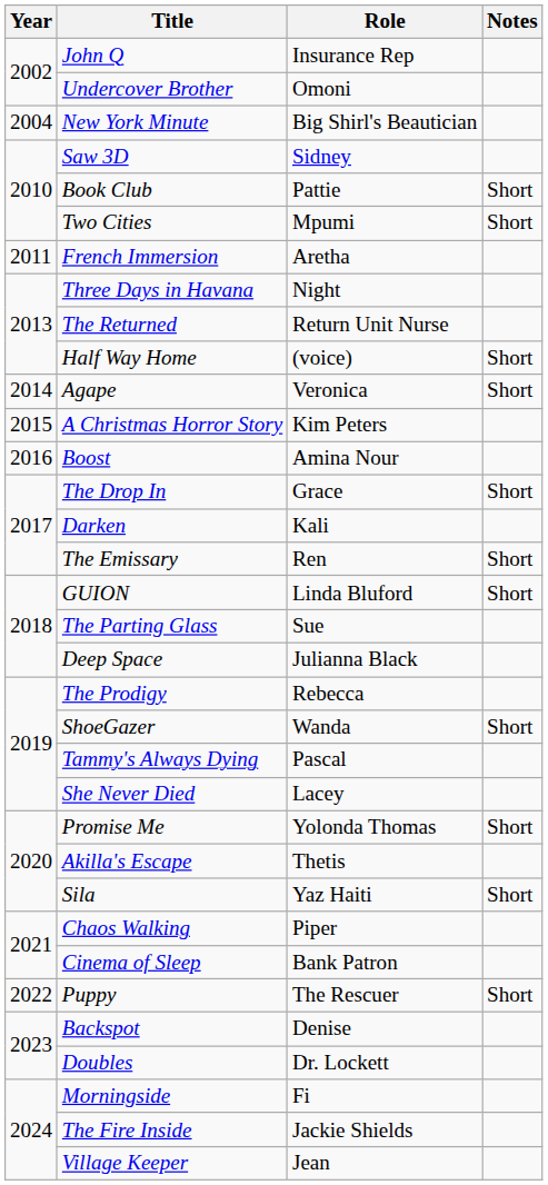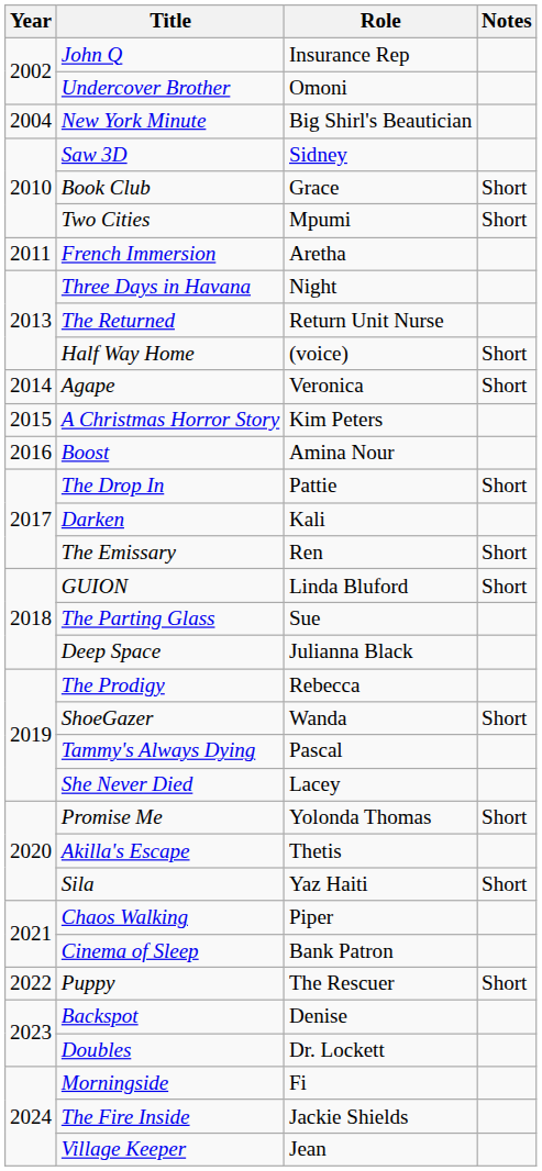Book Club | Role: Pattie -> Grace
The Drop In | Role: Grace -> Pattie
